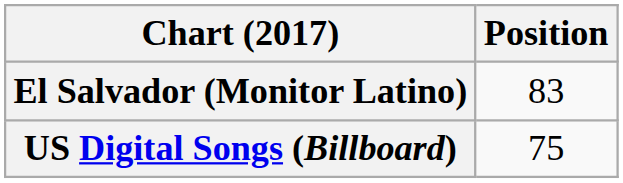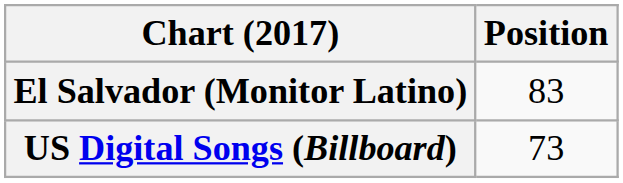US Digital Songs (Billboard) | Position: 75 -> 73
